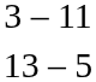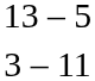rows swapped: 3 – 11 <-> 13 – 5
